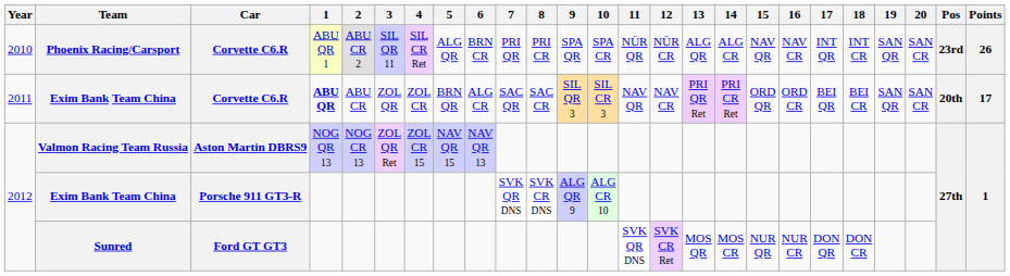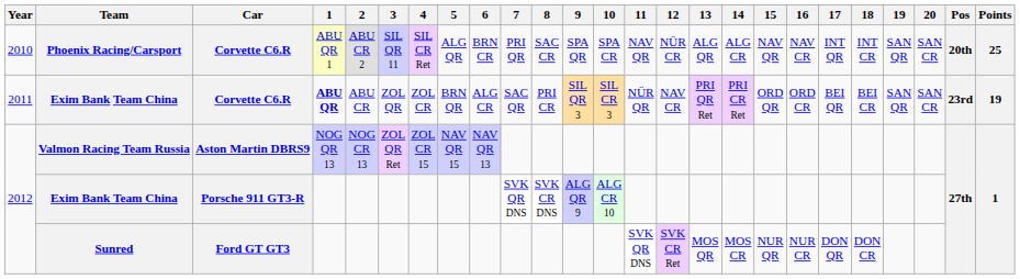Phoenix Racing/Carsport | 8: PRI CR -> SAC CR
Phoenix Racing/Carsport | 11: NÜR QR -> NAV QR
Phoenix Racing/Carsport | Pos: 23rd -> 20th
Phoenix Racing/Carsport | Points: 26 -> 25
Exim Bank Team China / Corvette C6.R | 8: SAC CR -> PRI CR
Exim Bank Team China / Corvette C6.R | 11: NAV QR -> NÜR QR
Exim Bank Team China / Corvette C6.R | Pos: 20th -> 23rd
Exim Bank Team China / Corvette C6.R | Points: 17 -> 19
